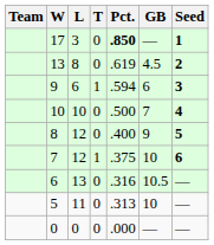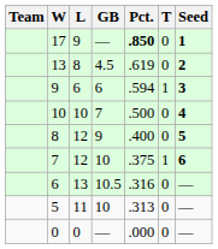columns swapped: T <-> GB
17 | L: 3 -> 9
